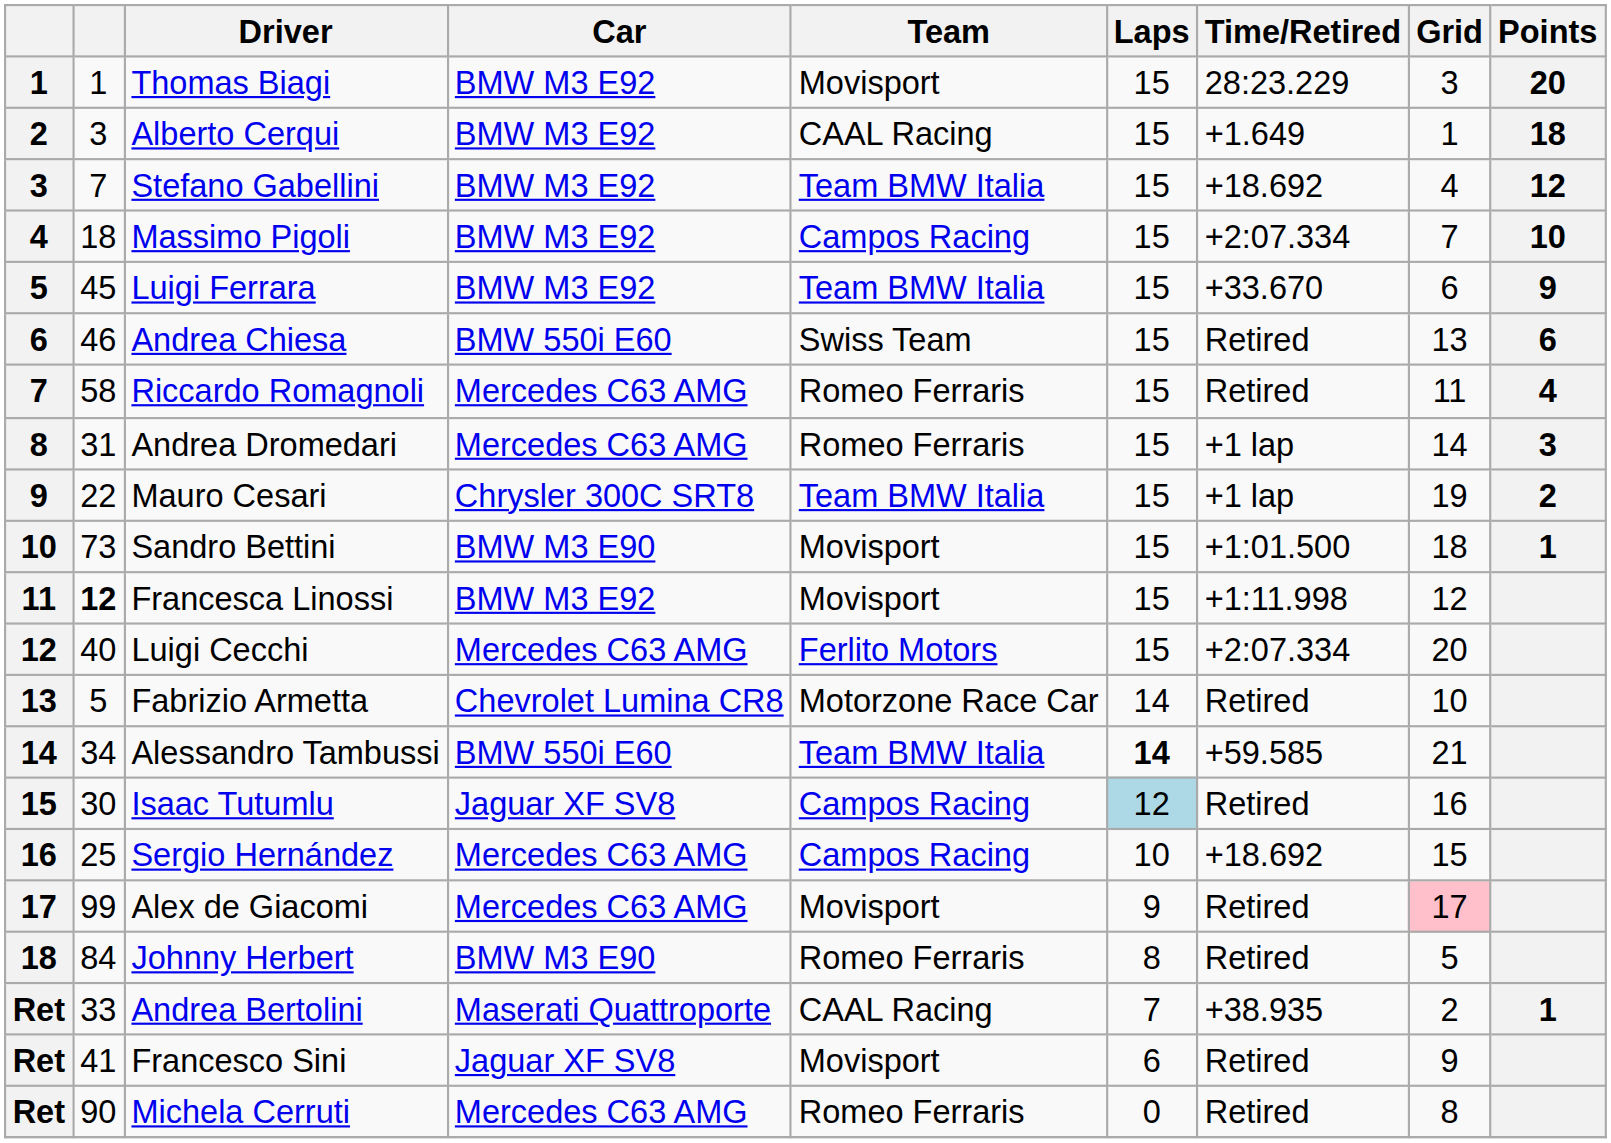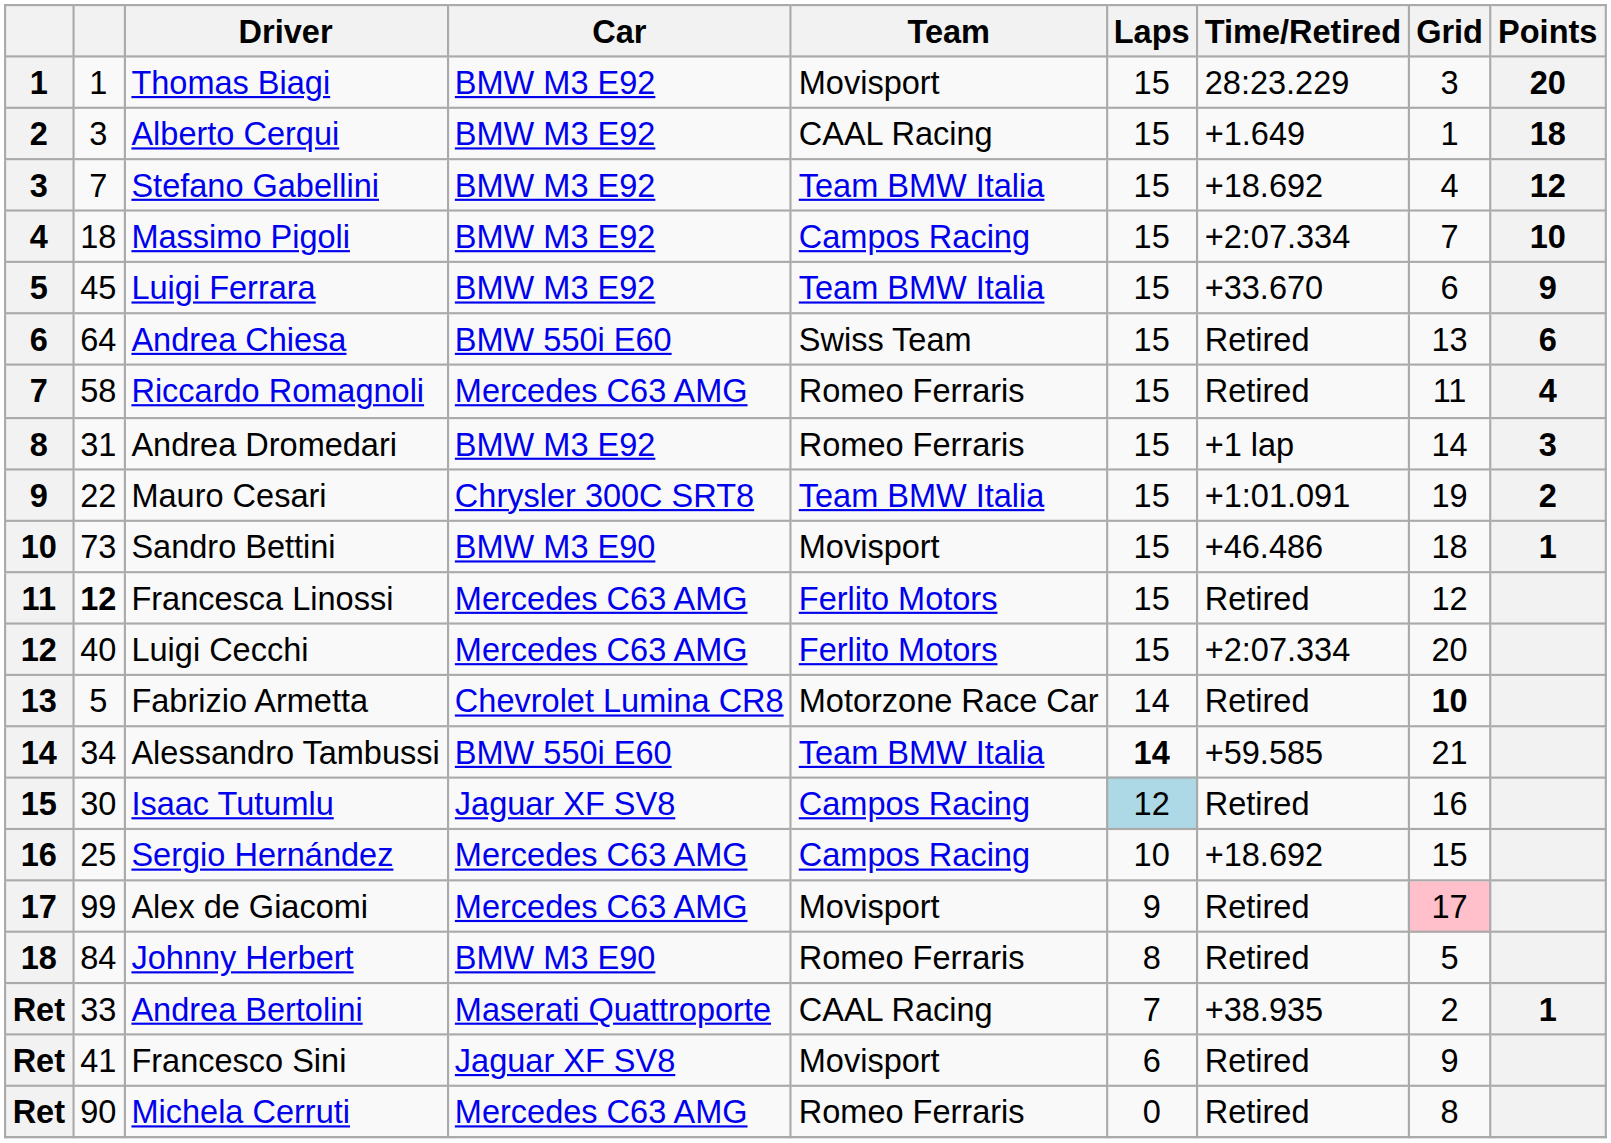Andrea Chiesa | column 2: 46 -> 64
Andrea Dromedari | Car: Mercedes C63 AMG -> BMW M3 E92
Mauro Cesari | Time/Retired: +1 lap -> +1:01.091
Sandro Bettini | Time/Retired: +1:01.500 -> +46.486
Francesca Linossi | Car: BMW M3 E92 -> Mercedes C63 AMG
Francesca Linossi | Team: Movisport -> Ferlito Motors
Francesca Linossi | Time/Retired: +1:11.998 -> Retired
Fabrizio Armetta | Grid: normal -> bold
